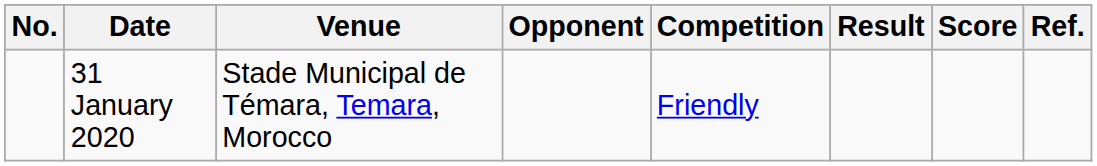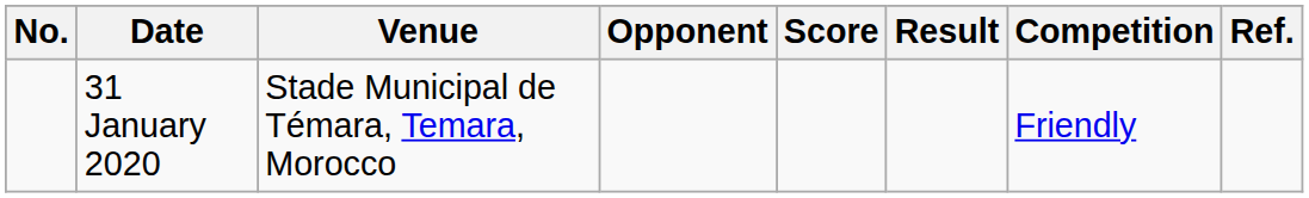columns swapped: Score <-> Competition
